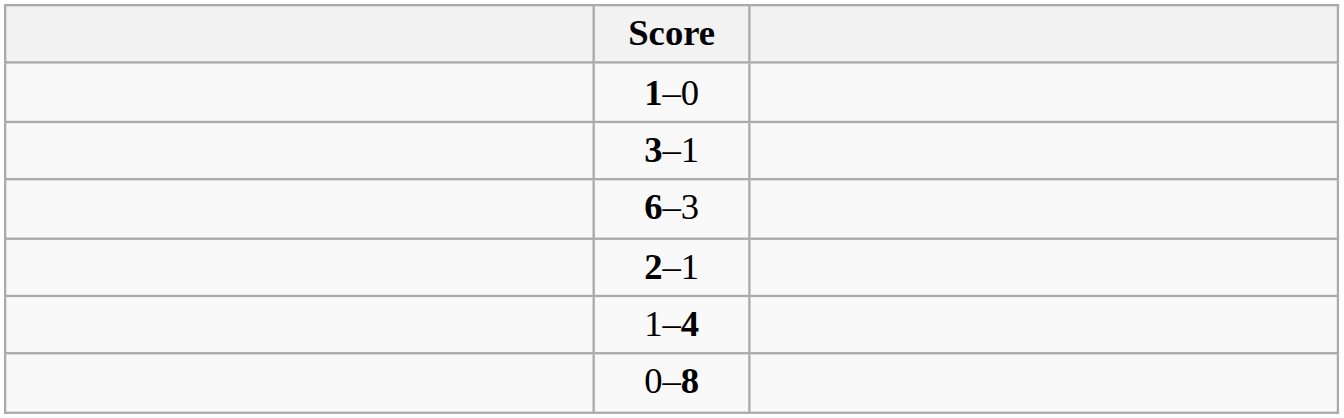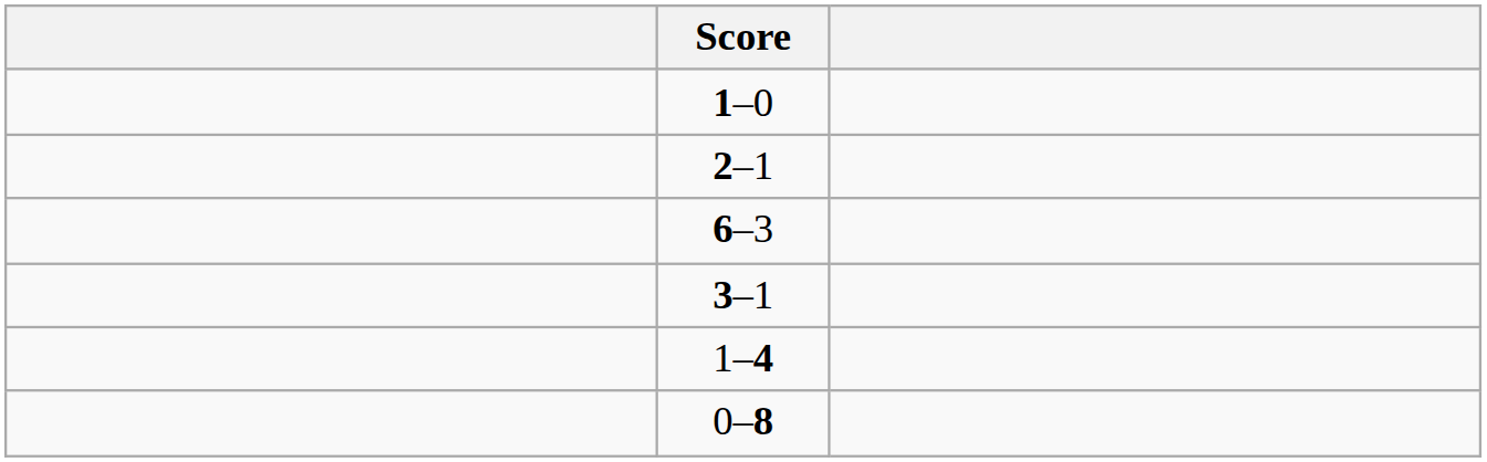rows swapped: 2–1 <-> 3–1
